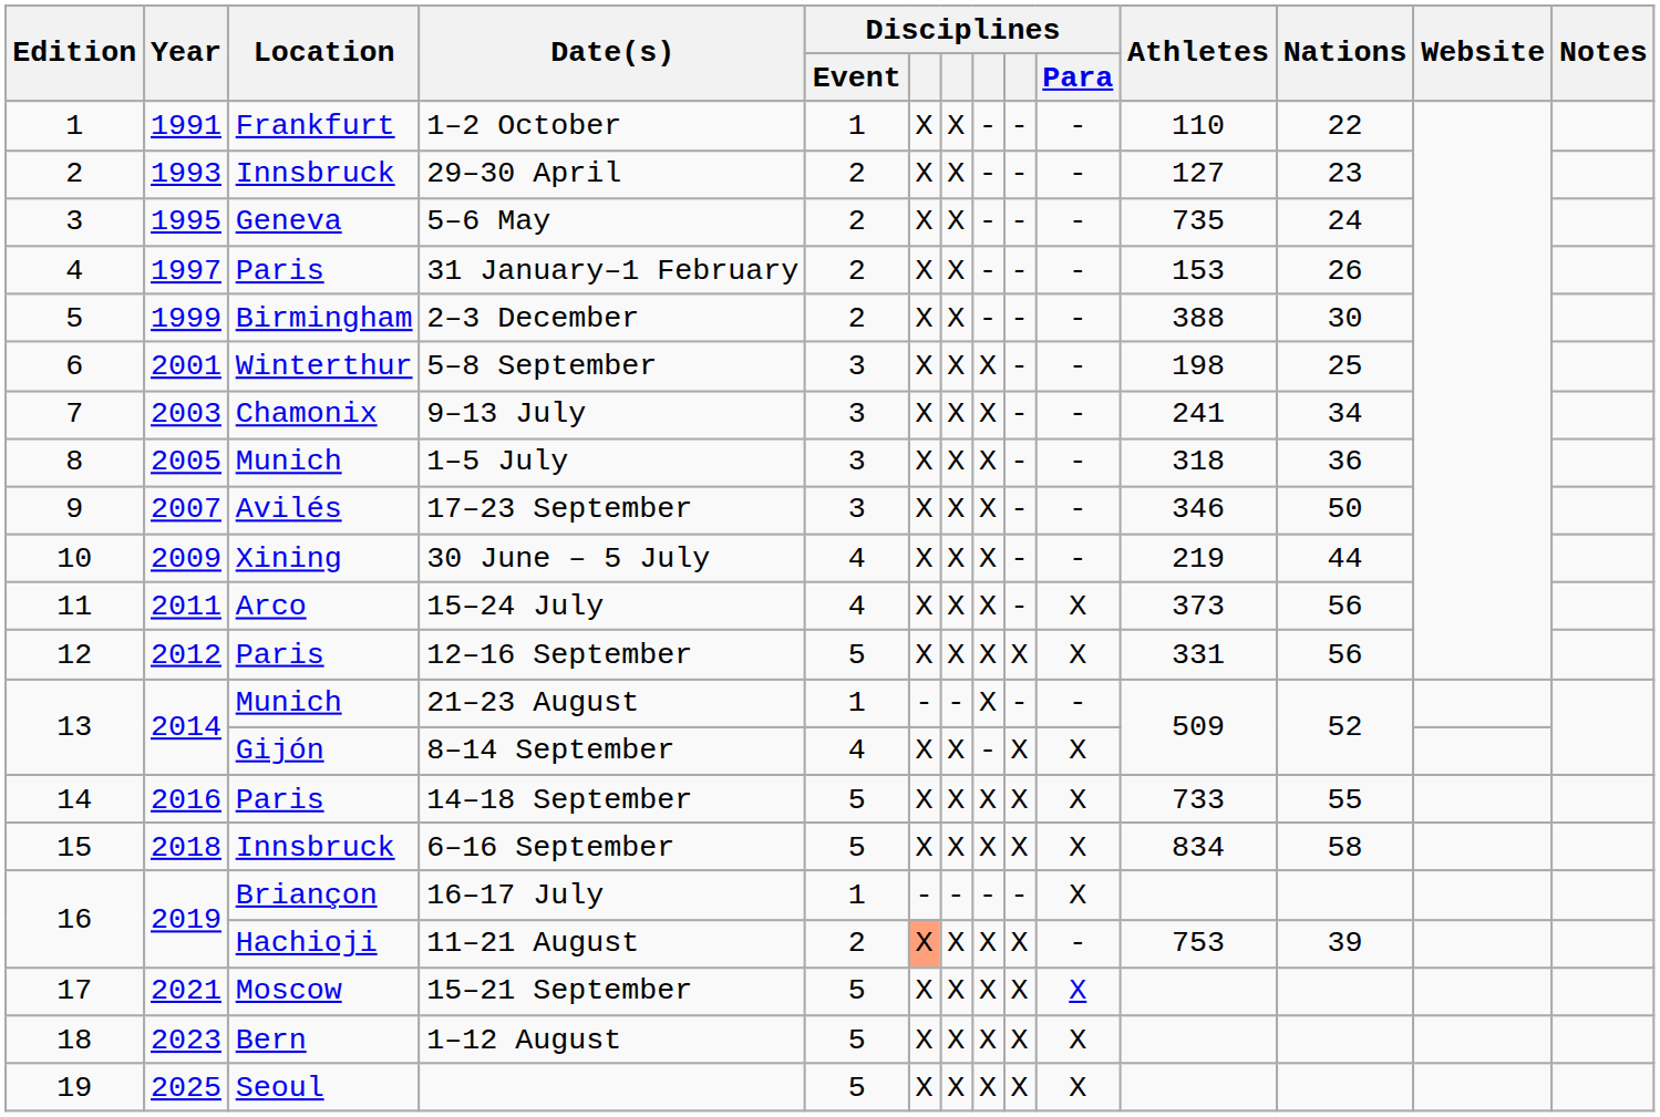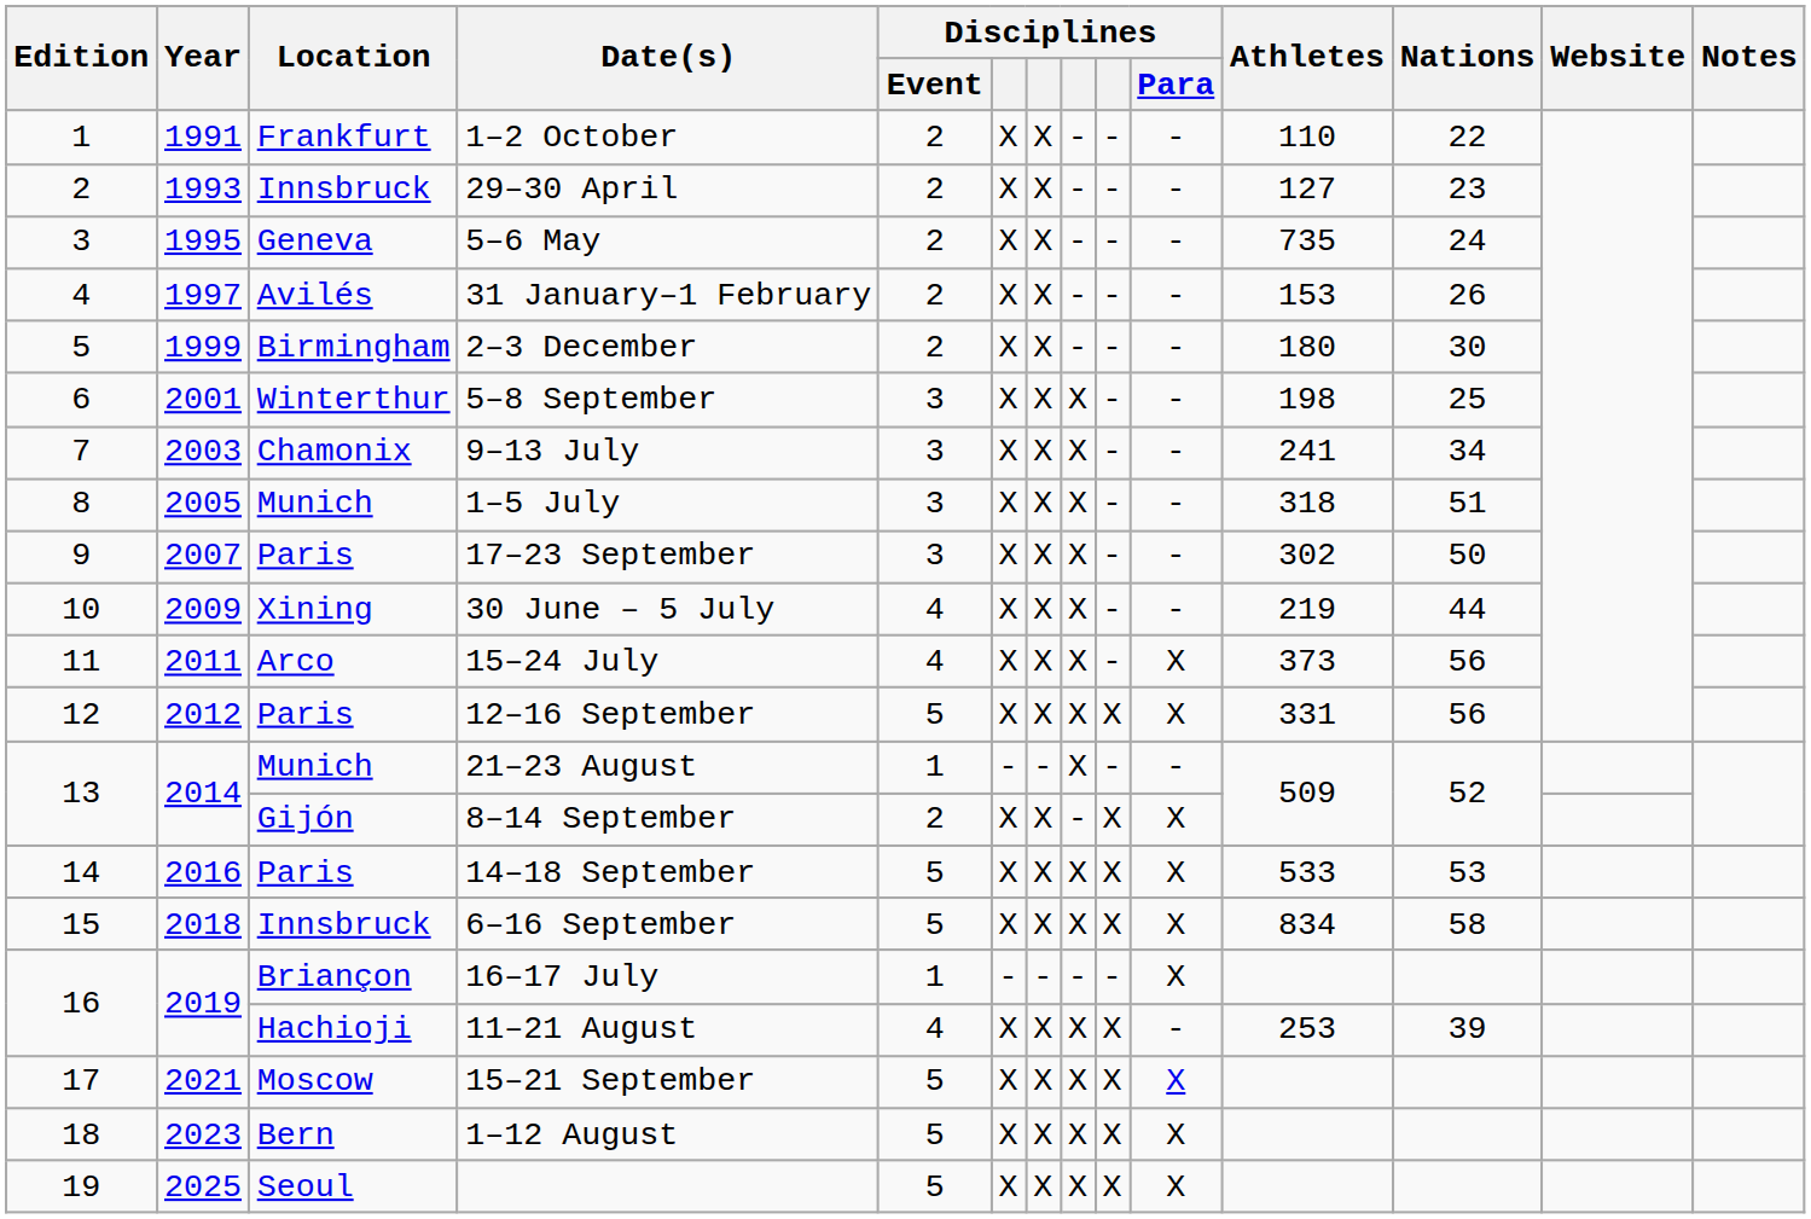1–2 October | Disciplines / Event: 1 -> 2
31 January–1 February | Location: Paris -> Avilés
2–3 December | Athletes: 388 -> 180
1–5 July | Nations: 36 -> 51
17–23 September | Location: Avilés -> Paris
17–23 September | Athletes: 346 -> 302
8–14 September | Disciplines / Event: 4 -> 2
14–18 September | Athletes: 733 -> 533
14–18 September | Nations: 55 -> 53
11–21 August | Disciplines / Event: 2 -> 4
11–21 August | column 6: lightsalmon background -> no background
11–21 August | Athletes: 753 -> 253
